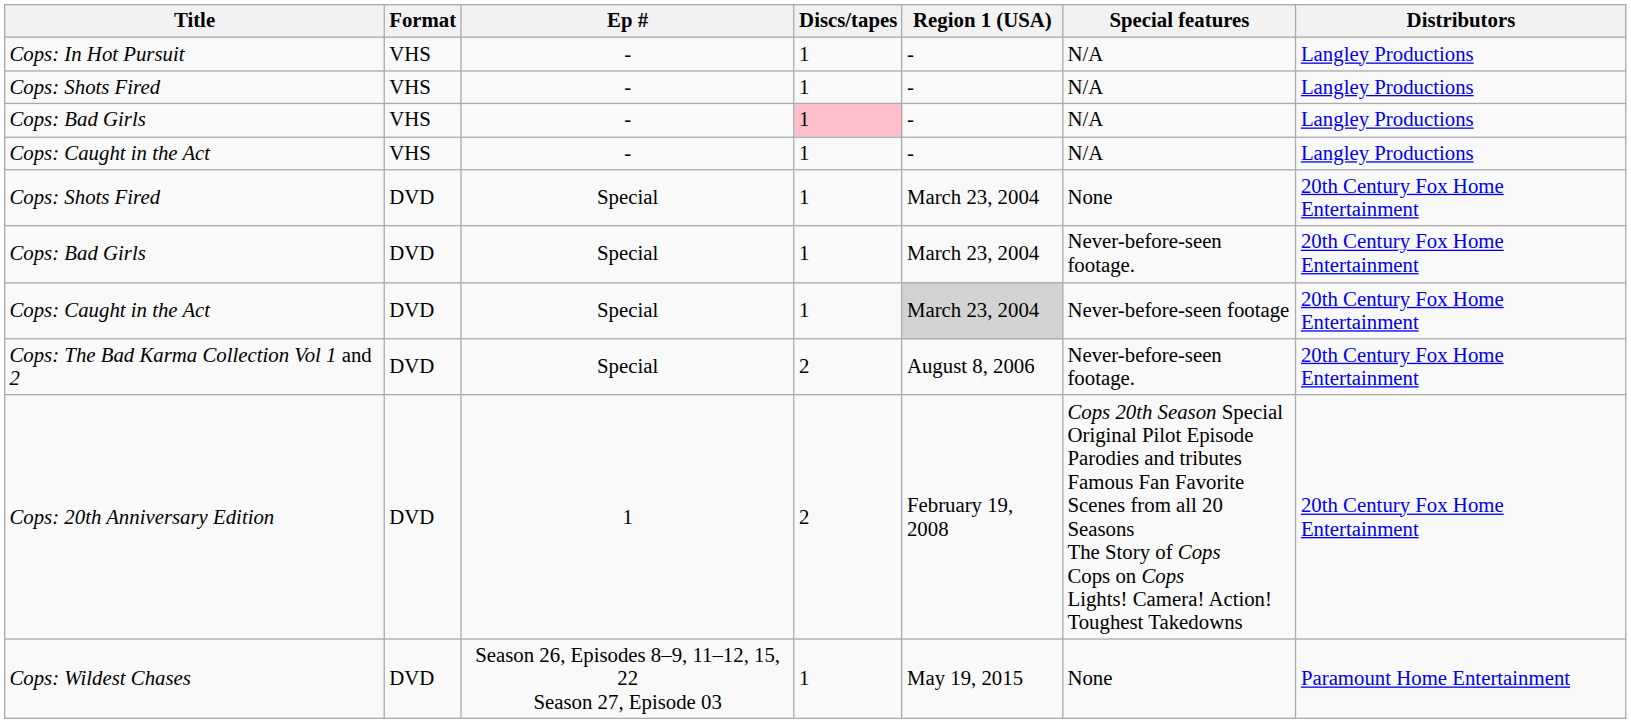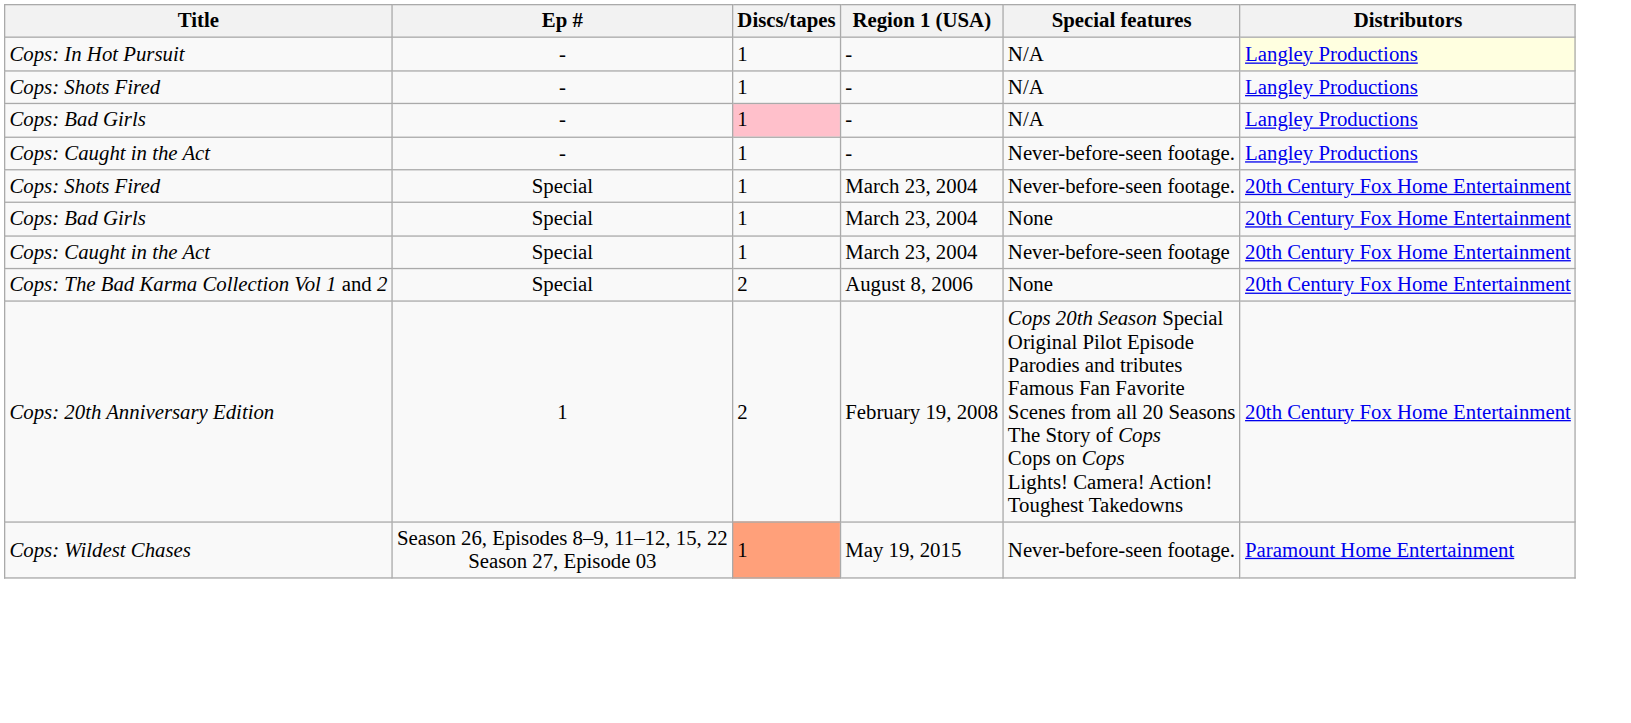- column: Format | VHS | VHS | VHS | VHS | DVD | DVD | DVD | DVD | DVD | DVD
Cops: In Hot Pursuit | Distributors: no background -> lightyellow background
Cops: Caught in the Act / - | Special features: N/A -> Never-before-seen footage.
Cops: Shots Fired / Special | Special features: None -> Never-before-seen footage.
Cops: Bad Girls / Special | Special features: Never-before-seen footage. -> None
Cops: Caught in the Act / Special | Region 1 (USA): lightgrey background -> no background
Cops: The Bad Karma Collection Vol 1 and 2 | Special features: Never-before-seen footage. -> None
Cops: Wildest Chases | Discs/tapes: no background -> lightsalmon background
Cops: Wildest Chases | Special features: None -> Never-before-seen footage.
